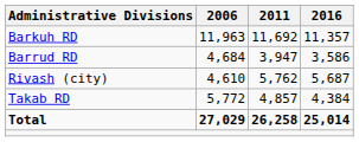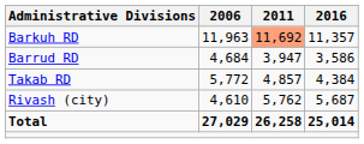Barkuh RD | 2011: no background -> lightsalmon background
rows swapped: Takab RD <-> Rivash (city)
